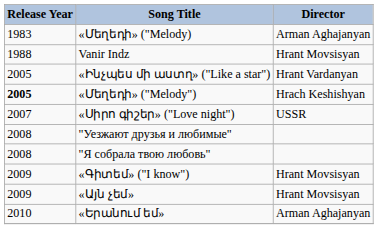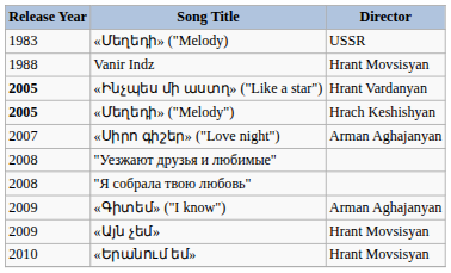«Մեղեդի» ("Melody) | Director: Arman Aghajanyan -> USSR
«Ինչպես մի աստղ» ("Like a star") | Release Year: normal -> bold
«Սիրո գիշեր» ("Love night") | Director: USSR -> Arman Aghajanyan
«Գիտեմ» ("I know") | Director: Hrant Movsisyan -> Arman Aghajanyan
«Երանում եմ» | Director: Arman Aghajanyan -> Hrant Movsisyan
